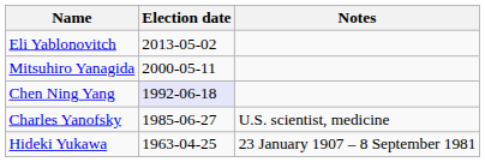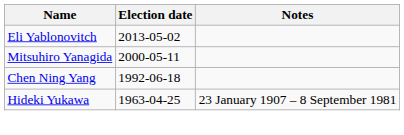Chen Ning Yang | Election date: lavender background -> no background
- row: Charles Yanofsky | 1985-06-27 | U.S. scientist, medicine
